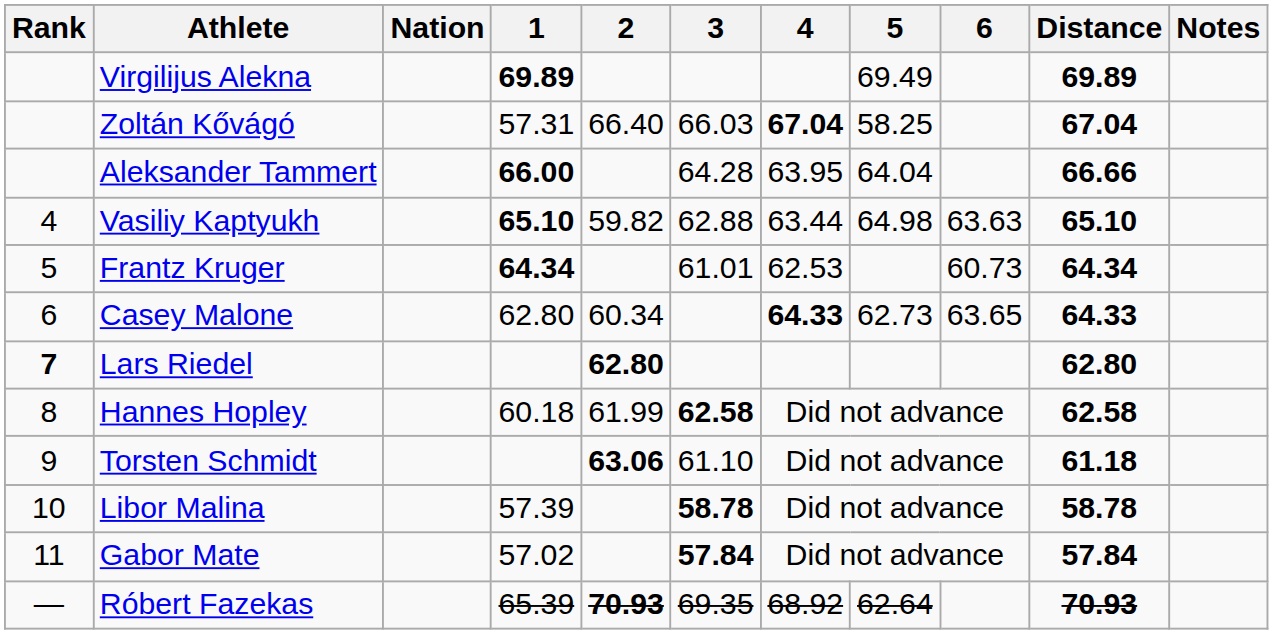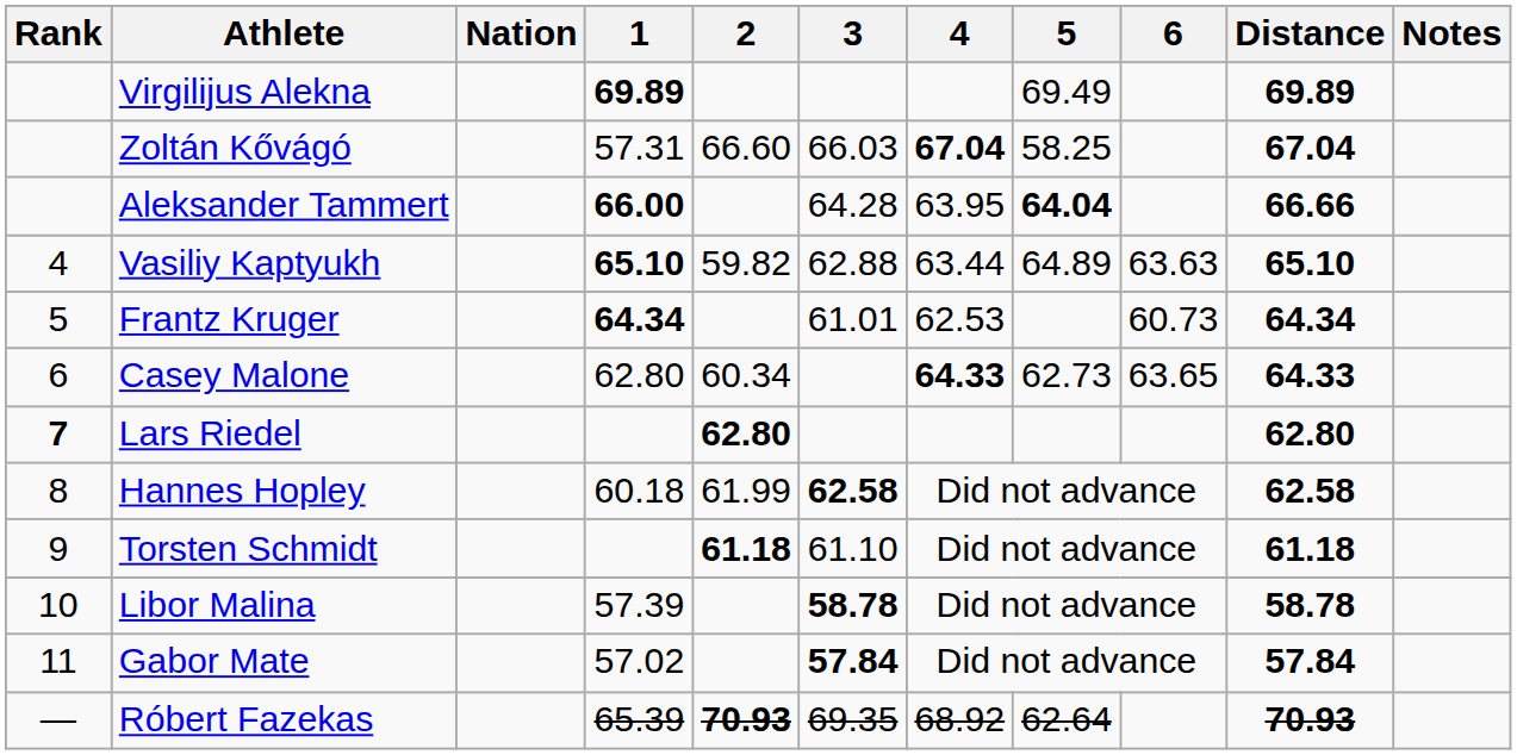Zoltán Kővágó | 2: 66.40 -> 66.60
Aleksander Tammert | 5: normal -> bold
Vasiliy Kaptyukh | 5: 64.98 -> 64.89
Torsten Schmidt | 2: 63.06 -> 61.18
